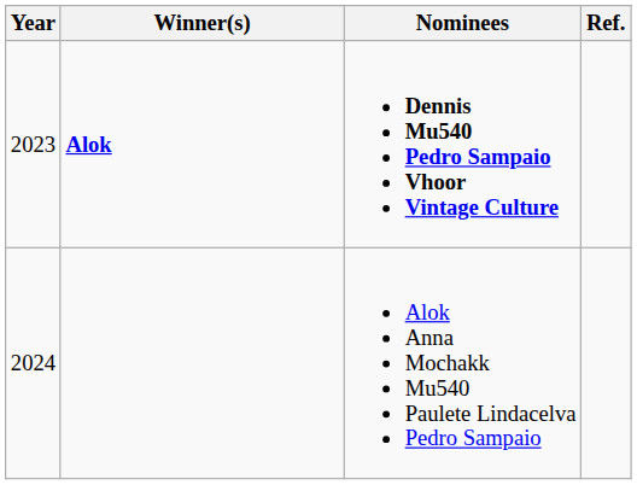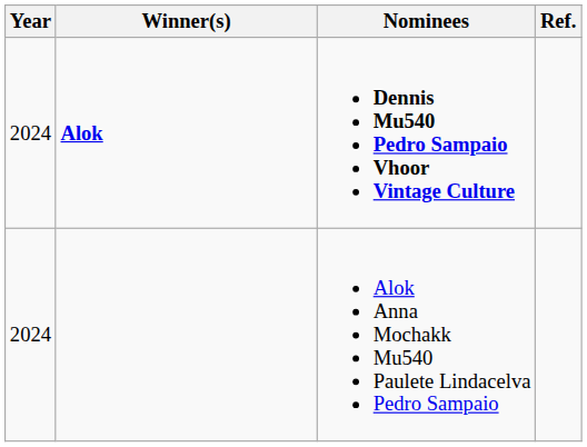Alok | Year: 2023 -> 2024
